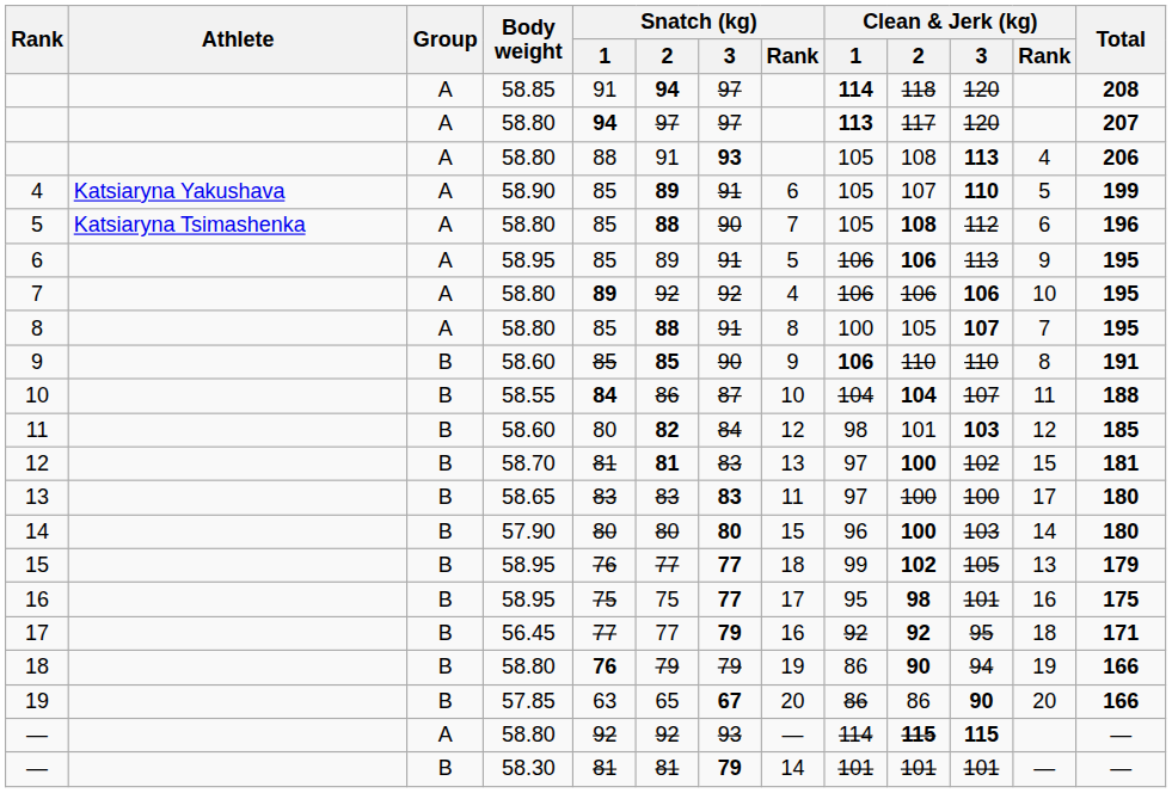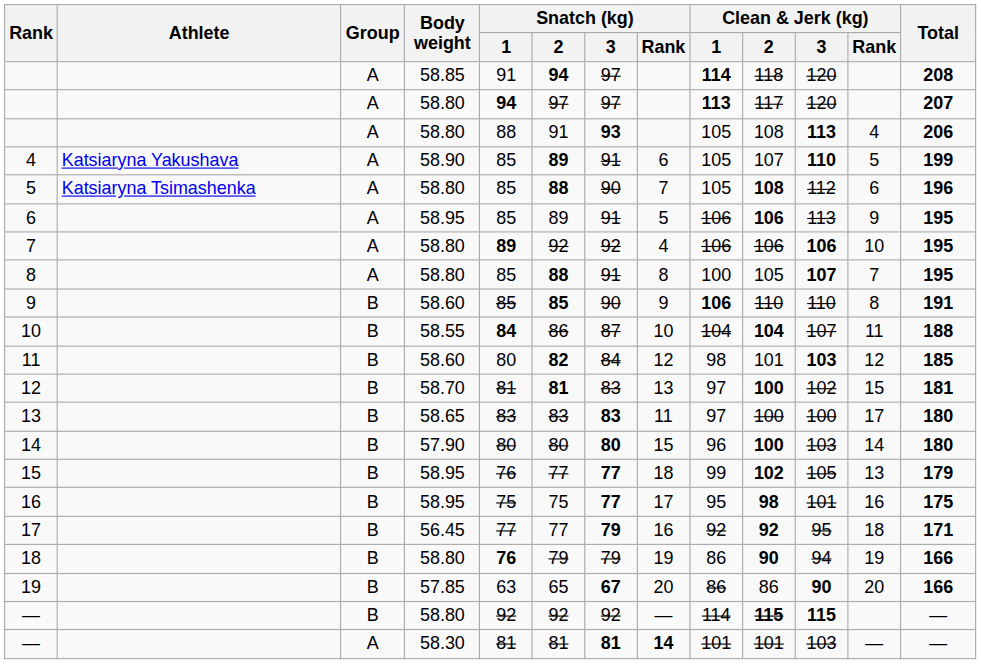— / 58.80 | Group: A -> B
— / 58.80 | Snatch (kg) / 3: 93 -> 92
— / 58.30 | Group: B -> A
— / 58.30 | Snatch (kg) / 3: 79 -> 81
— / 58.30 | Snatch (kg) / Rank: normal -> bold
— / 58.30 | Clean & Jerk (kg) / 3: 101 -> 103
